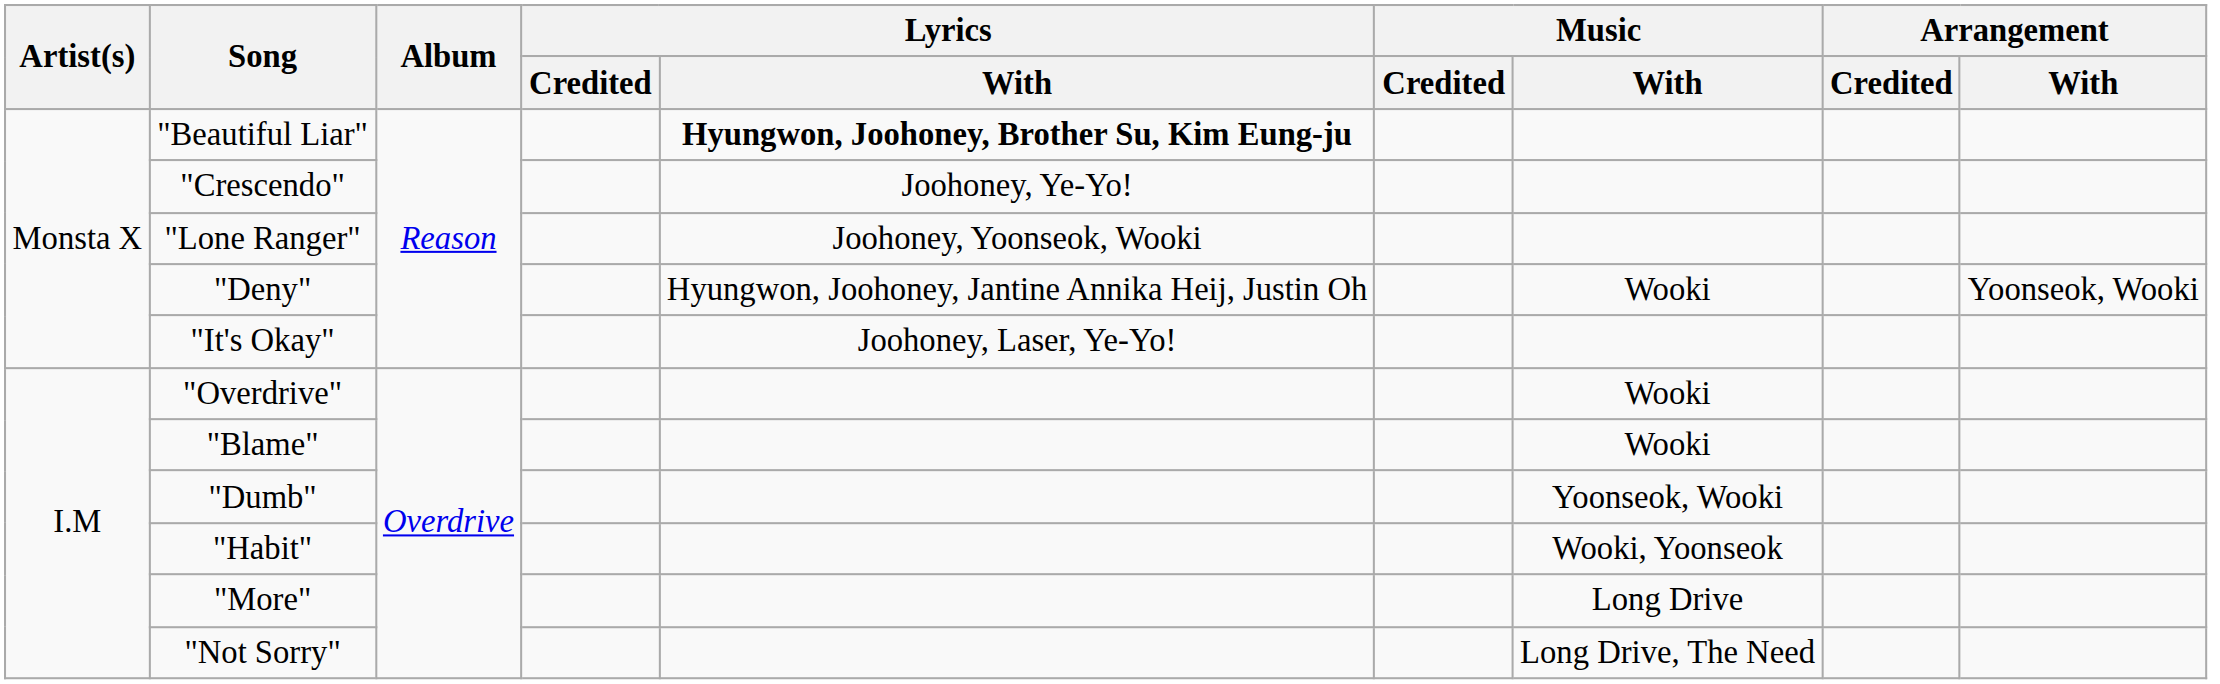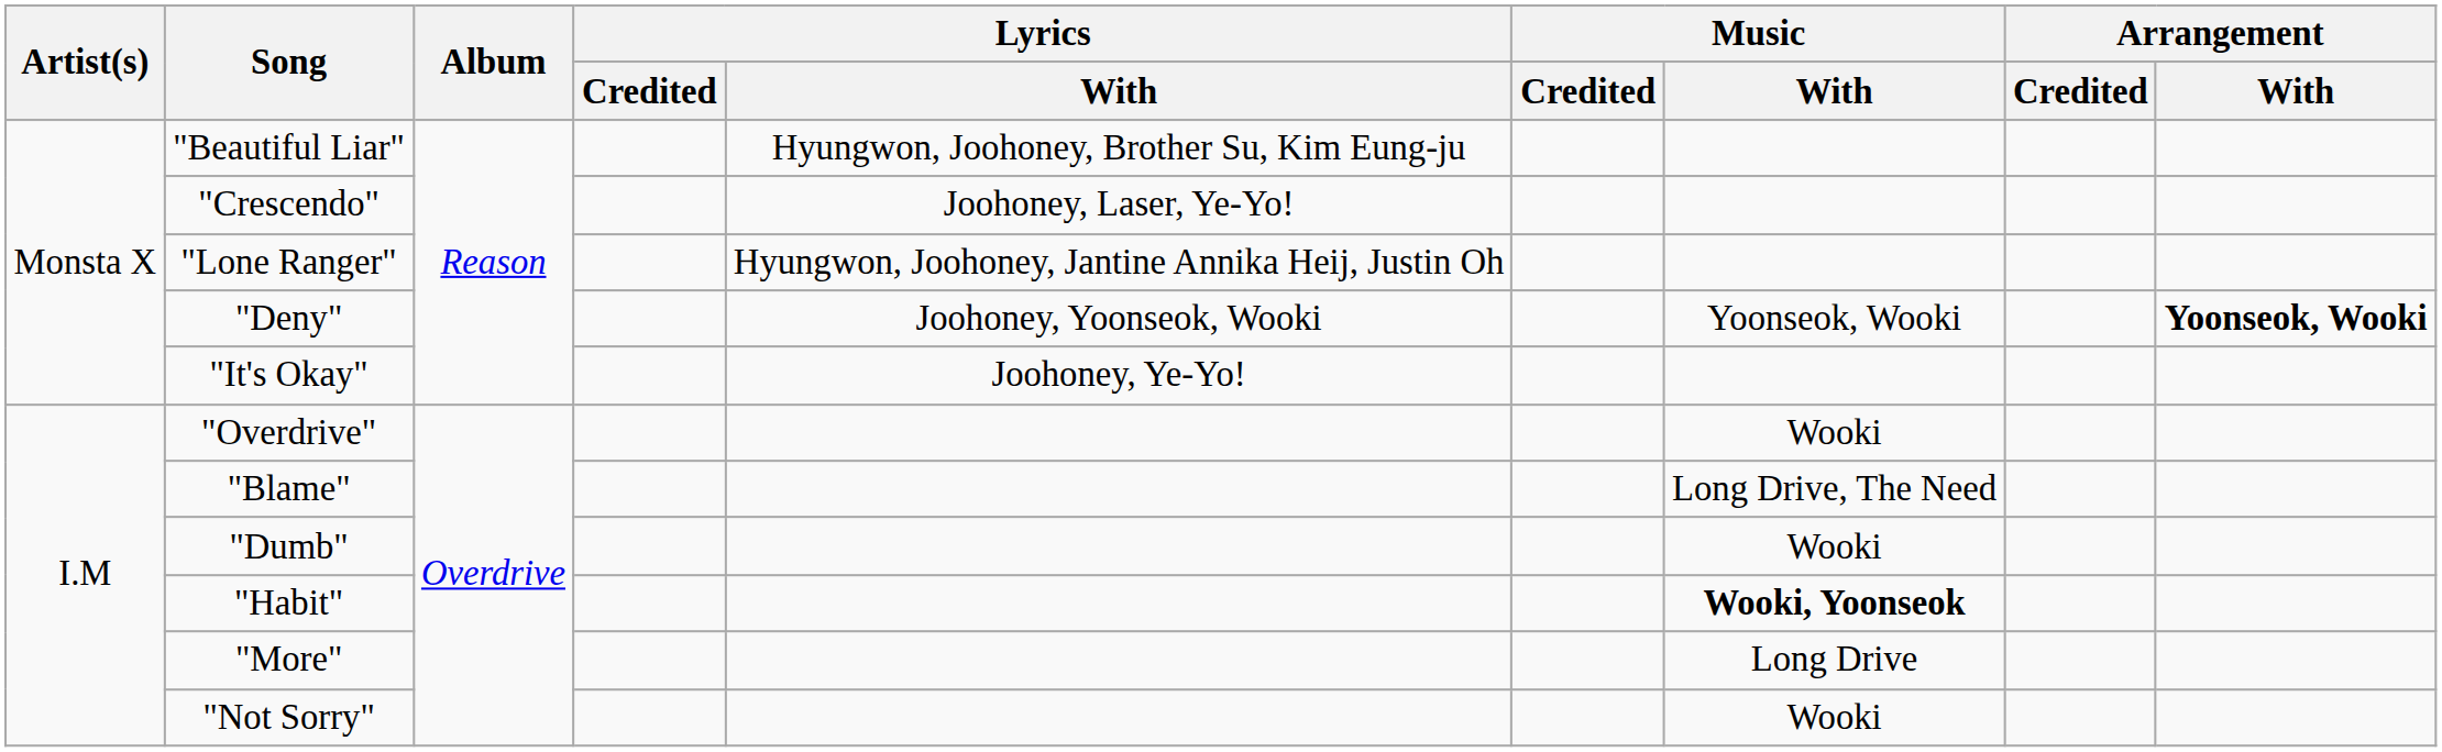"Beautiful Liar" | Lyrics / With: bold -> normal
"Crescendo" | Lyrics / With: Joohoney, Ye-Yo! -> Joohoney, Laser, Ye-Yo!
"Lone Ranger" | Lyrics / With: Joohoney, Yoonseok, Wooki -> Hyungwon, Joohoney, Jantine Annika Heij, Justin Oh
"Deny" | Lyrics / With: Hyungwon, Joohoney, Jantine Annika Heij, Justin Oh -> Joohoney, Yoonseok, Wooki
"Deny" | Music / With: Wooki -> Yoonseok, Wooki
"Deny" | Arrangement / With: normal -> bold
"It's Okay" | Lyrics / With: Joohoney, Laser, Ye-Yo! -> Joohoney, Ye-Yo!
"Blame" | Music / With: Wooki -> Long Drive, The Need
"Dumb" | Music / With: Yoonseok, Wooki -> Wooki
"Habit" | Music / With: normal -> bold
"Not Sorry" | Music / With: Long Drive, The Need -> Wooki
